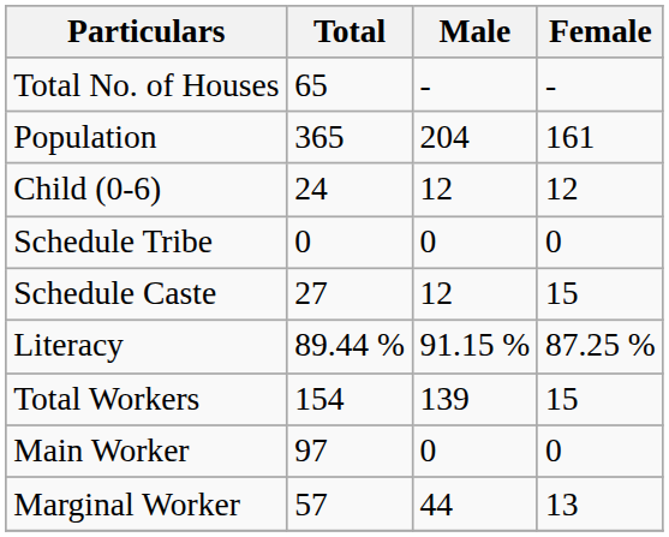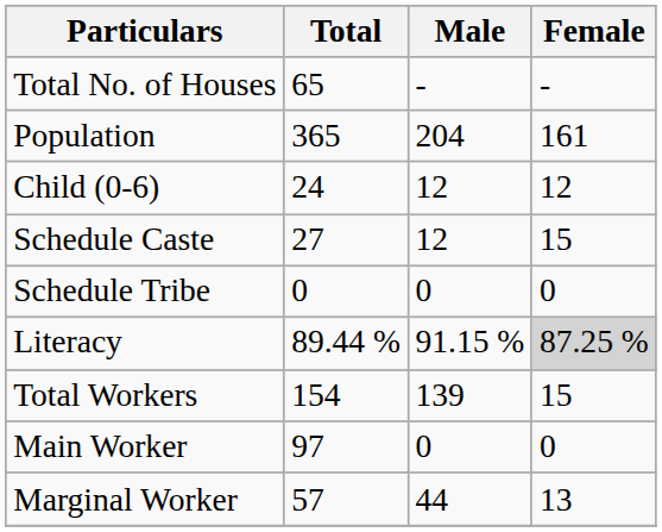rows swapped: Schedule Caste <-> Schedule Tribe
Literacy | Female: no background -> lightgrey background
